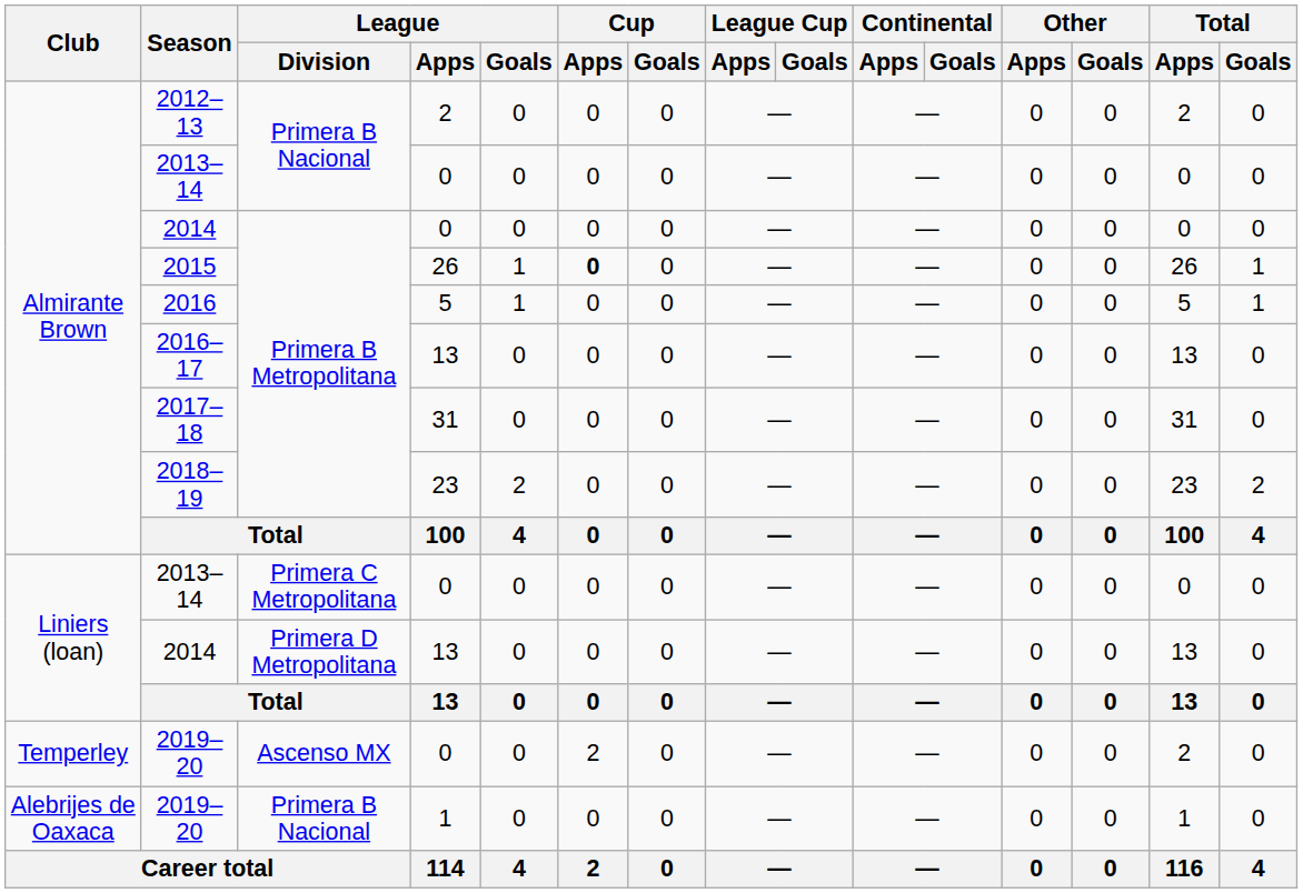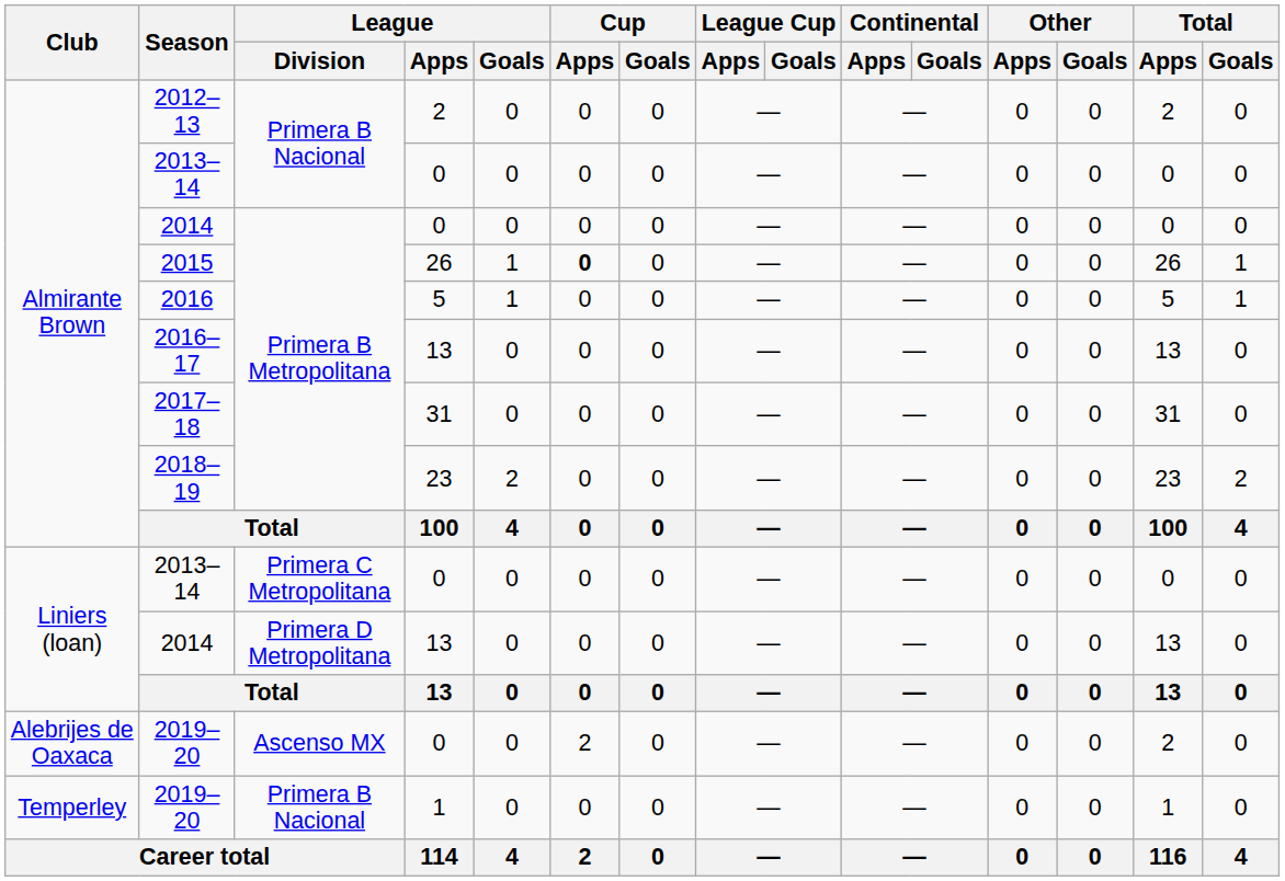2019–20 / Ascenso MX | Club: Temperley -> Alebrijes de Oaxaca
2019–20 / Primera B Nacional | Club: Alebrijes de Oaxaca -> Temperley
